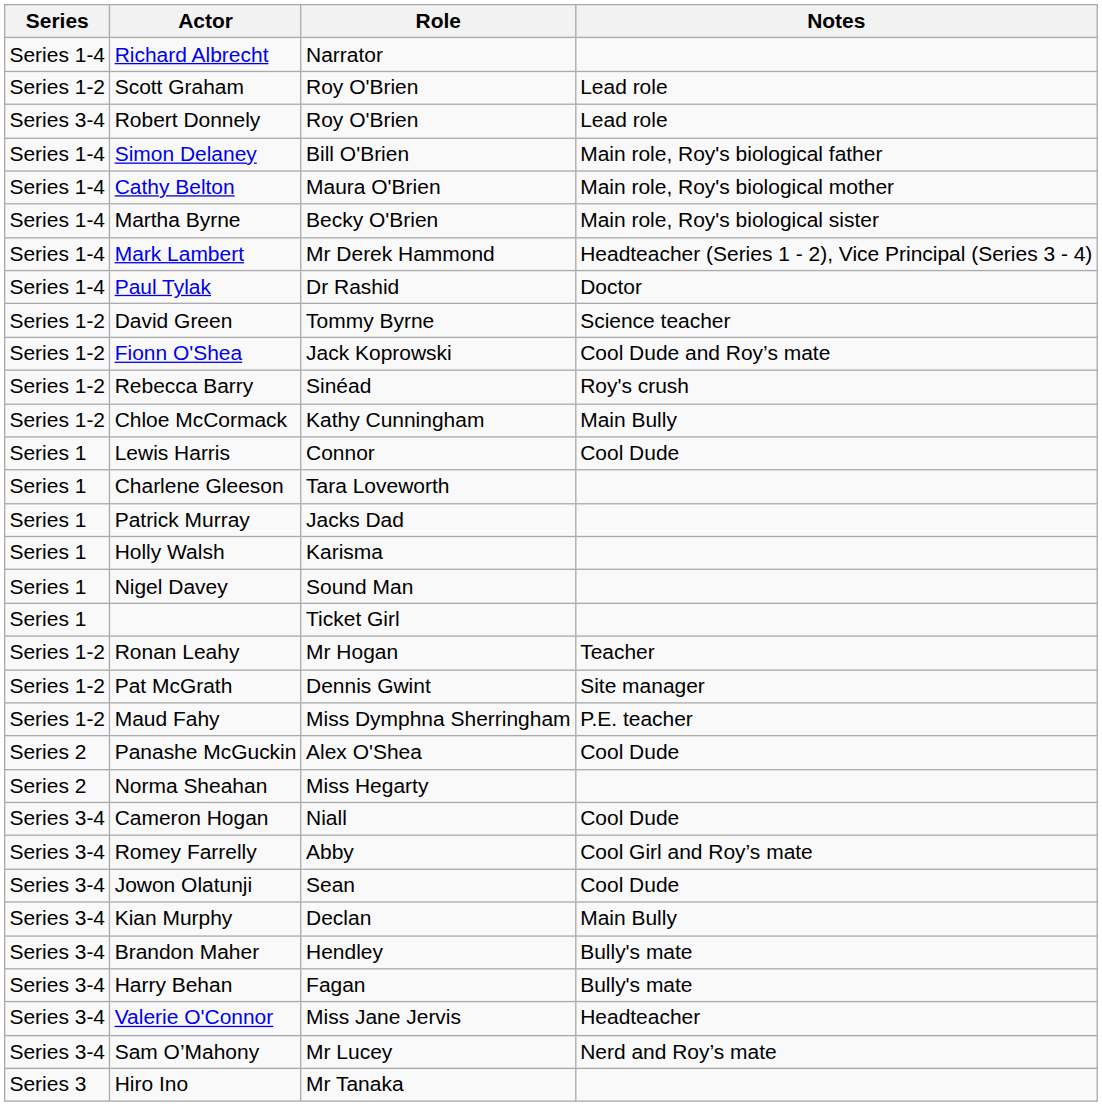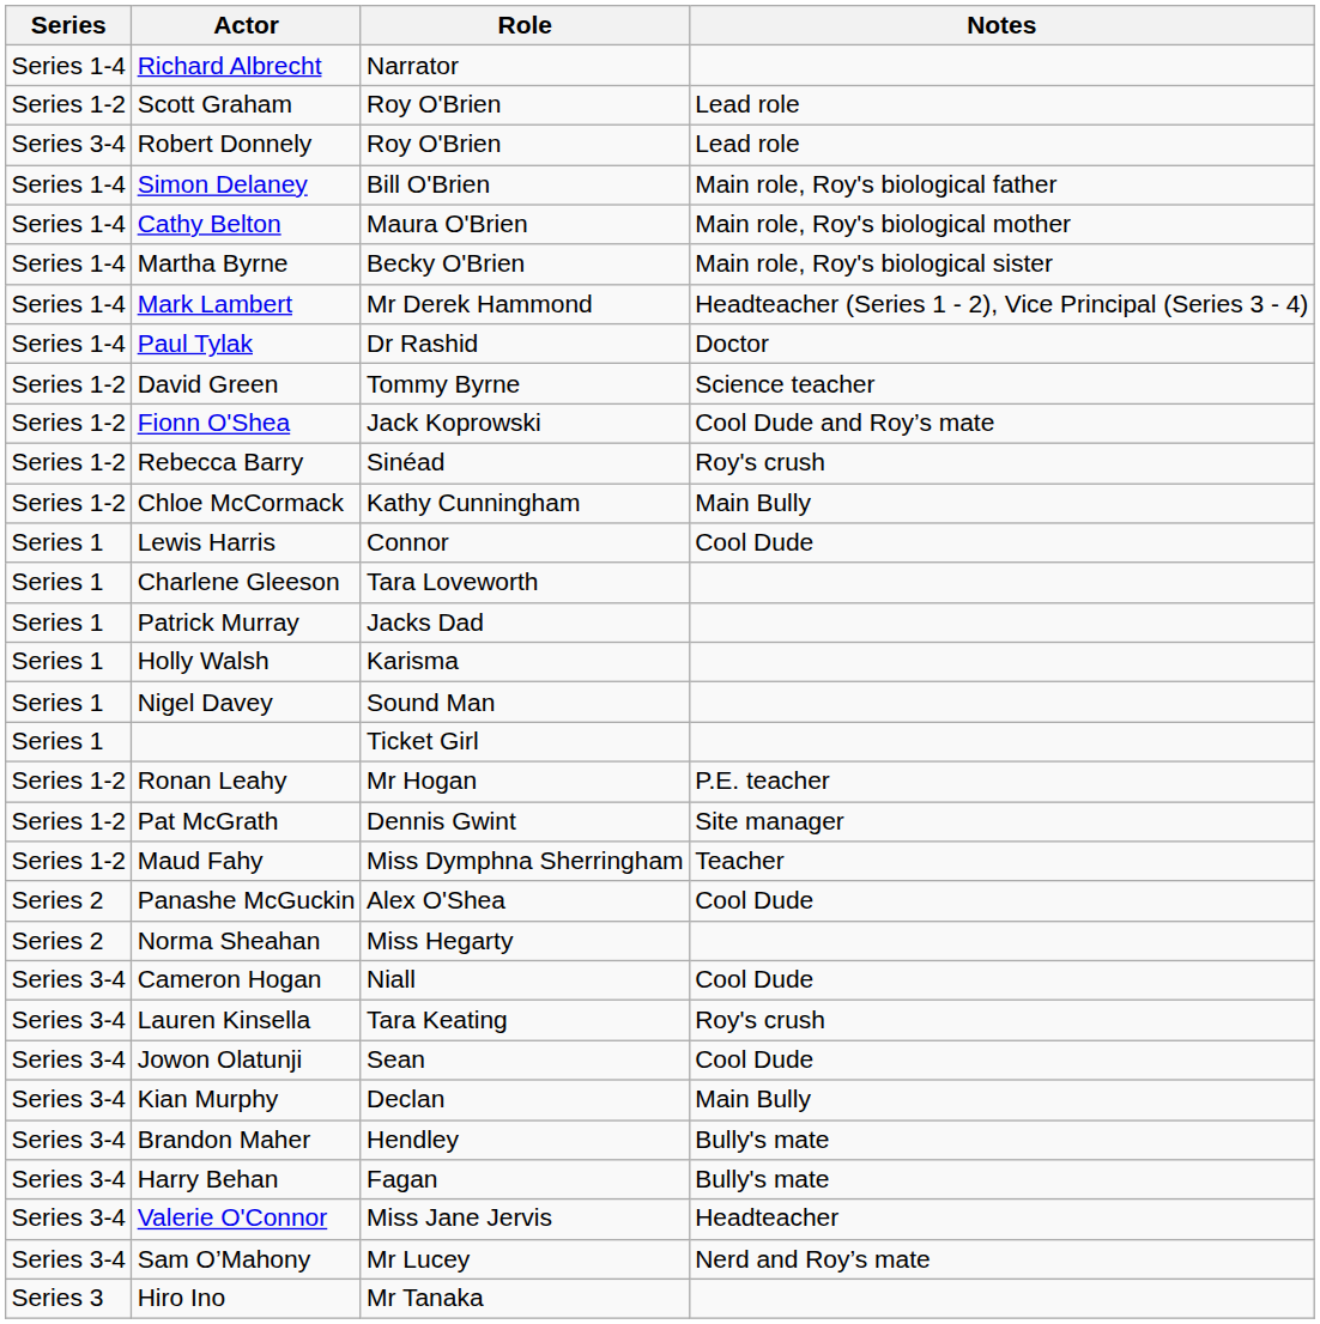Ronan Leahy | Notes: Teacher -> P.E. teacher
Maud Fahy | Notes: P.E. teacher -> Teacher
+ row: Series 3-4 | Lauren Kinsella | Tara Keating | Roy's crush
- row: Series 3-4 | Romey Farrelly | Abby | Cool Girl and Roy’s mate
